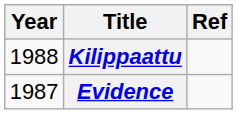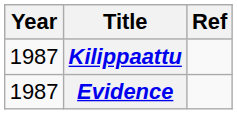Kilippaattu | Year: 1988 -> 1987
